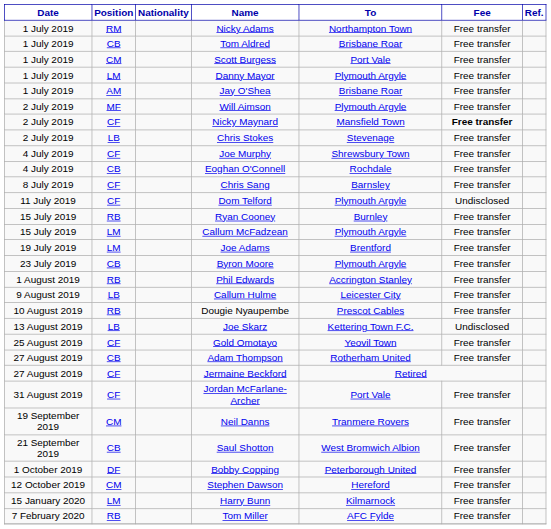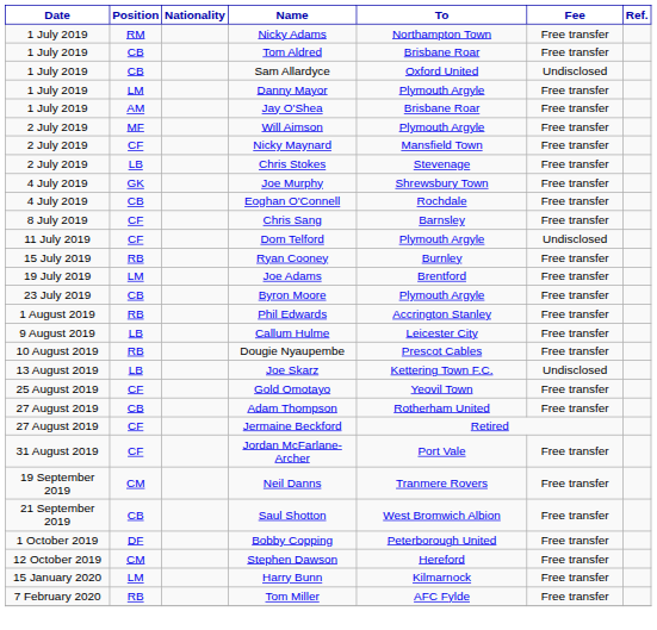+ row: 1 July 2019 | CB | Sam Allardyce | Oxford United | Undisclosed
- row: 1 July 2019 | CM | Scott Burgess | Port Vale | Free transfer
Nicky Maynard | Fee: bold -> normal
Joe Murphy | Position: CF -> GK
- row: 15 July 2019 | LM | Callum McFadzean | Plymouth Argyle | Free transfer
